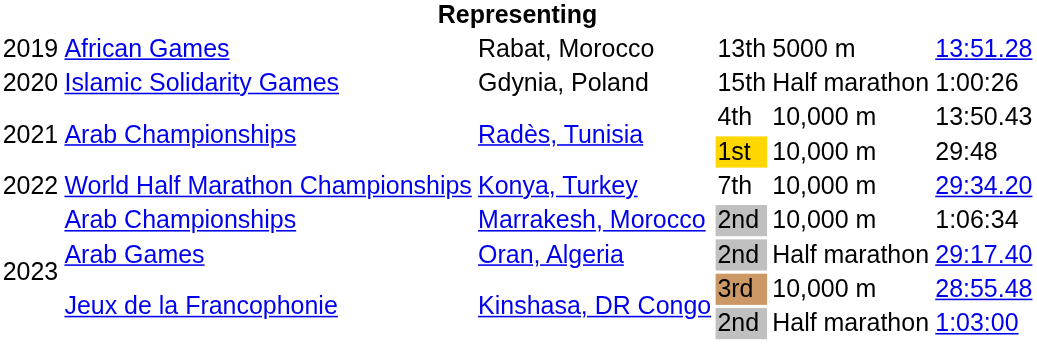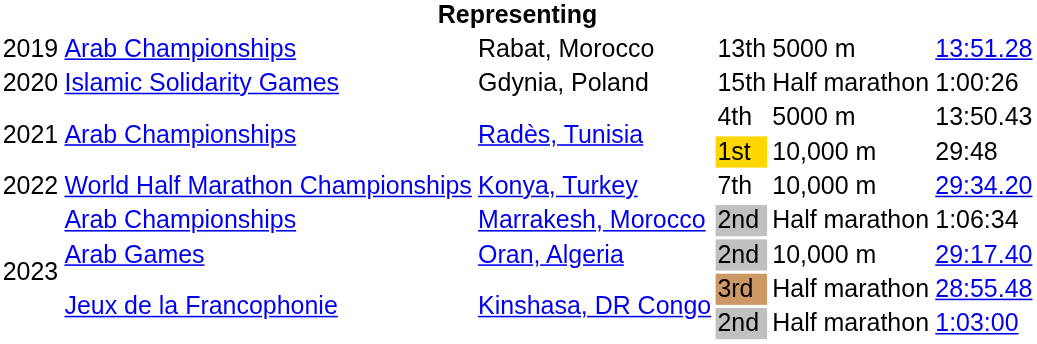Rabat, Morocco | column 2: African Games -> Arab Championships
Radès, Tunisia / 4th | column 5: 10,000 m -> 5000 m
Marrakesh, Morocco | column 5: 10,000 m -> Half marathon
Oran, Algeria | column 5: Half marathon -> 10,000 m
Kinshasa, DR Congo / 3rd | column 5: 10,000 m -> Half marathon
